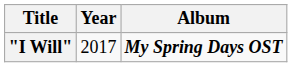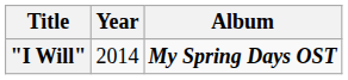"I Will" | Year: 2017 -> 2014
